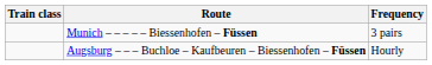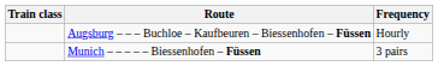rows swapped: Munich – – – – – Biessenhofen – Füssen <-> Augsburg – – – Buchloe – Kaufbeuren – Biessenhofen – Füssen
